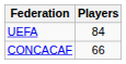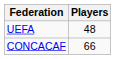UEFA | Players: 84 -> 48
